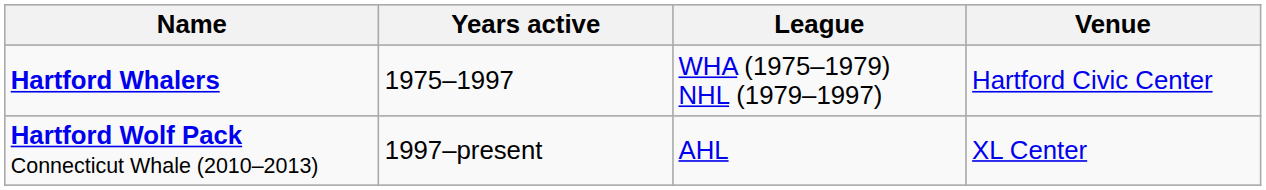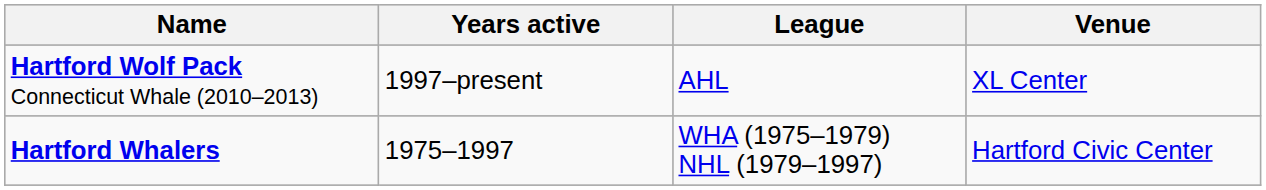rows swapped: Hartford Wolf Pack Connecticut Whale (2010–2013) <-> Hartford Whalers
